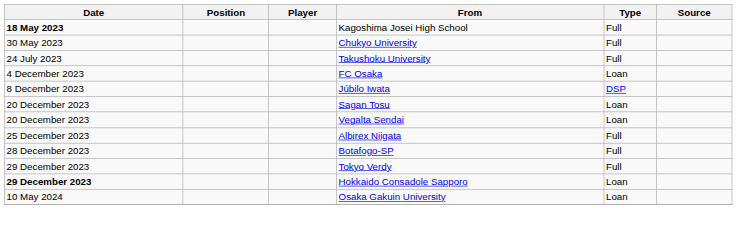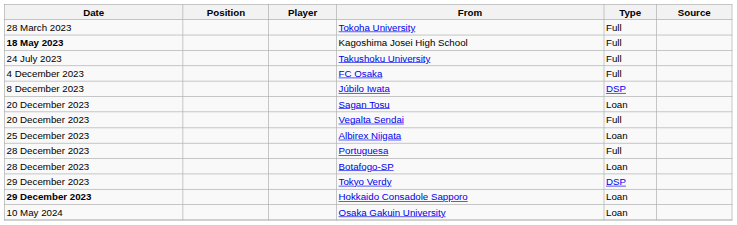+ row: 28 March 2023 | Tokoha University | Full
- row: 30 May 2023 | Chukyo University | Full
FC Osaka | Type: Loan -> Full
Vegalta Sendai | Type: Loan -> Full
Albirex Niigata | Type: Full -> Loan
+ row: 28 December 2023 | Portuguesa | Full
Botafogo-SP | Type: Full -> Loan
Tokyo Verdy | Type: Full -> DSP
